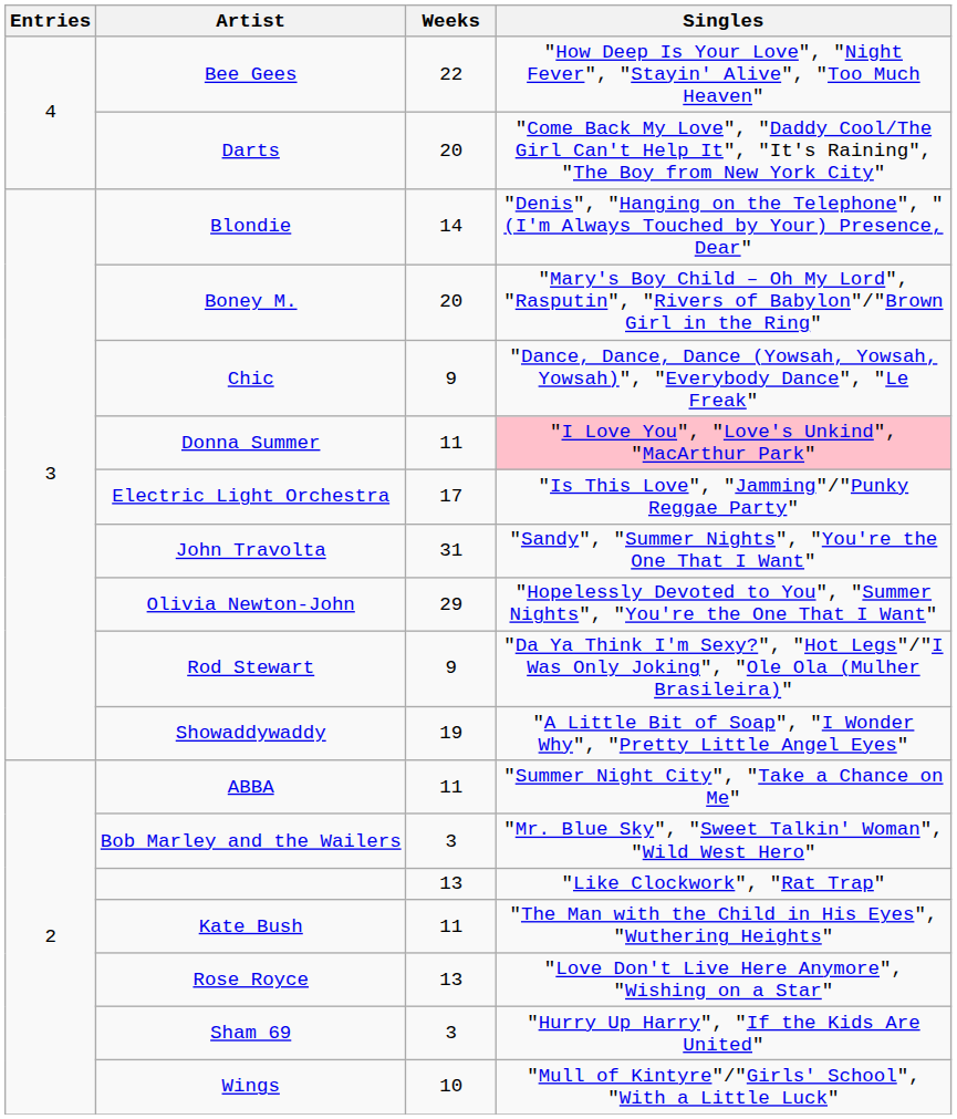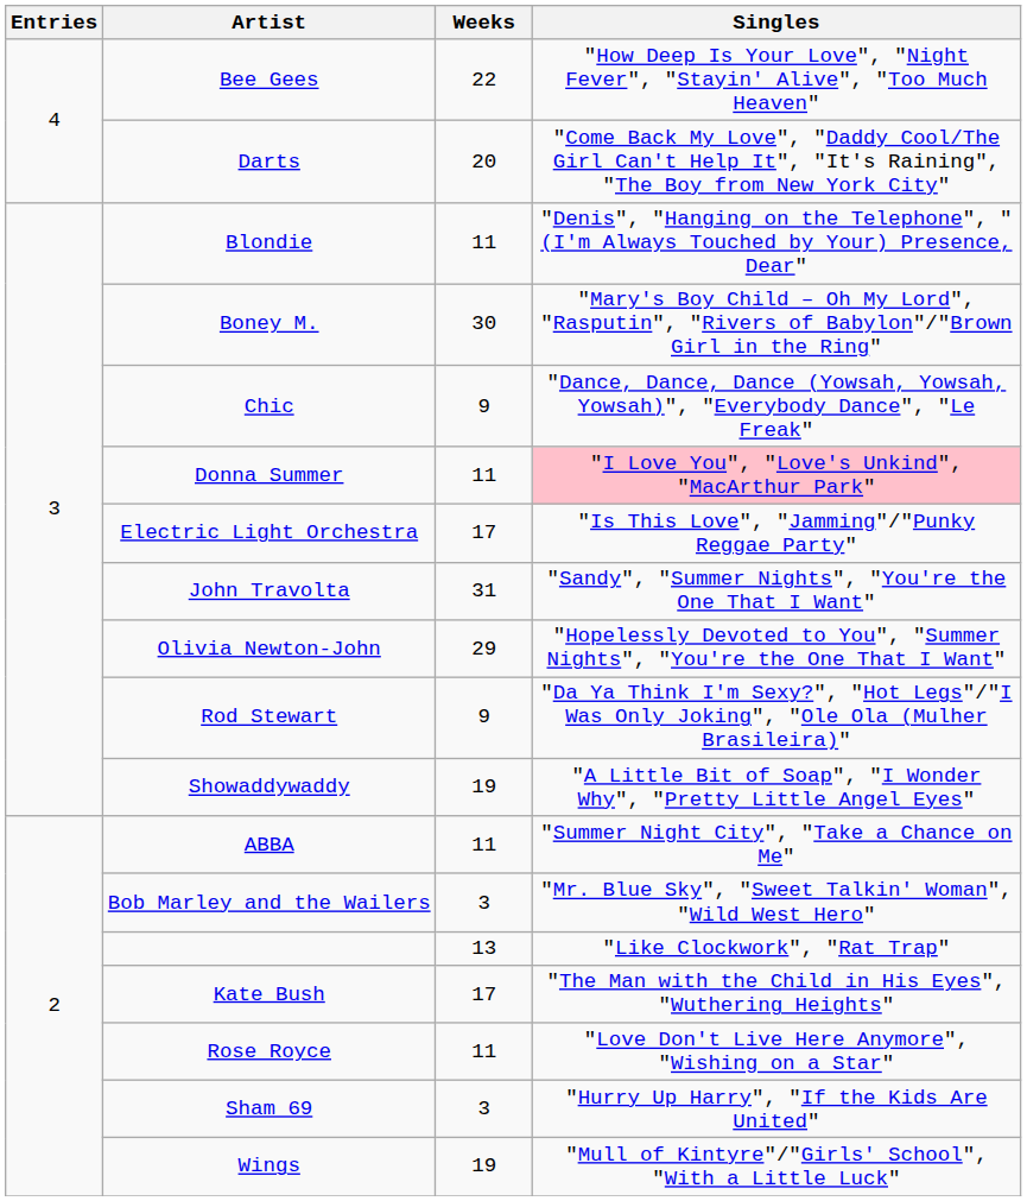Blondie | Weeks: 14 -> 11
Boney M. | Weeks: 20 -> 30
Kate Bush | Weeks: 11 -> 17
Rose Royce | Weeks: 13 -> 11
Wings | Weeks: 10 -> 19
